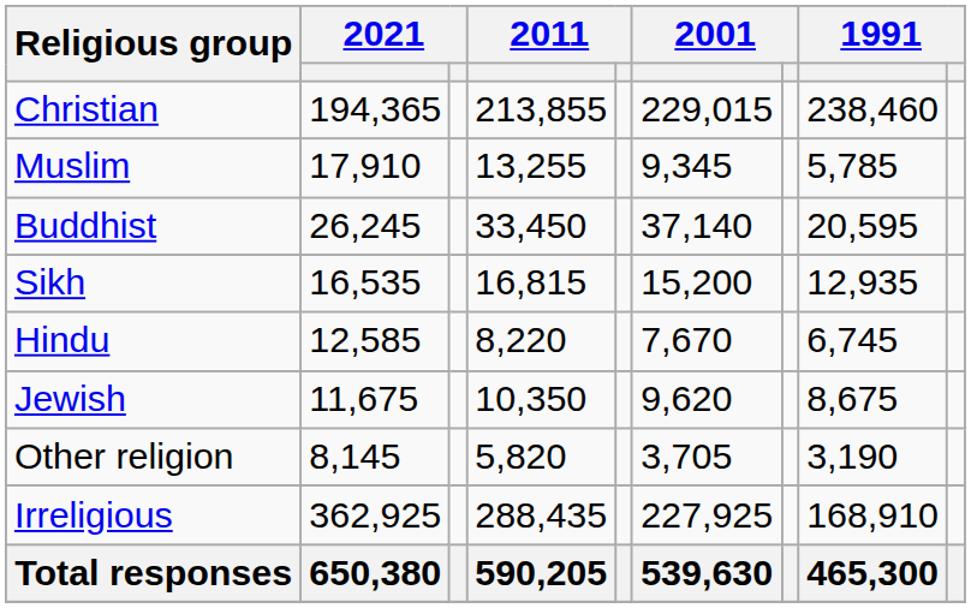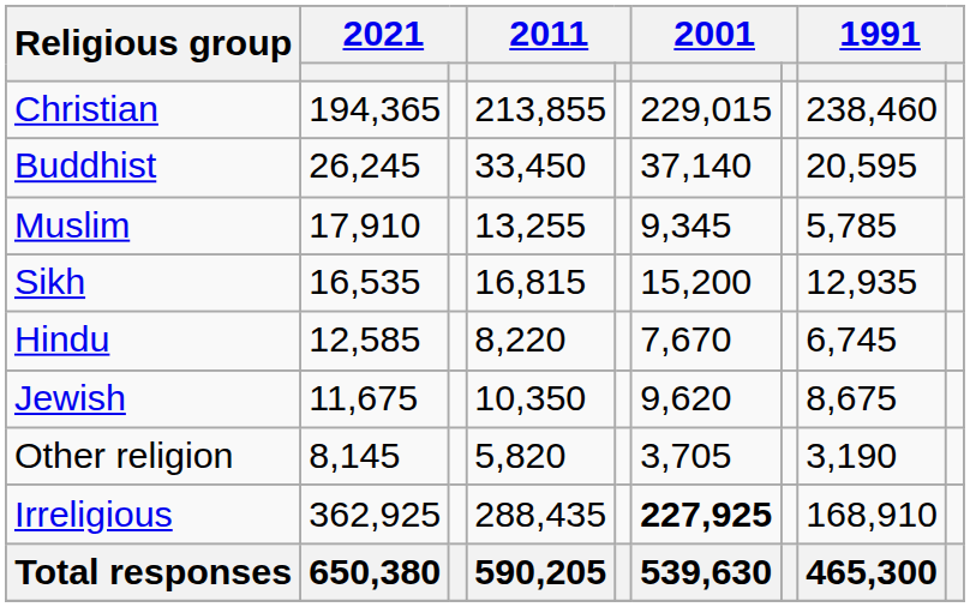rows swapped: Buddhist <-> Muslim
Irreligious | column 6: normal -> bold
